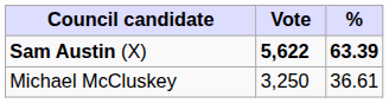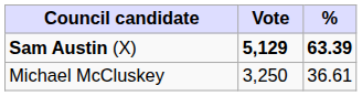Sam Austin (X) | Vote: 5,622 -> 5,129
